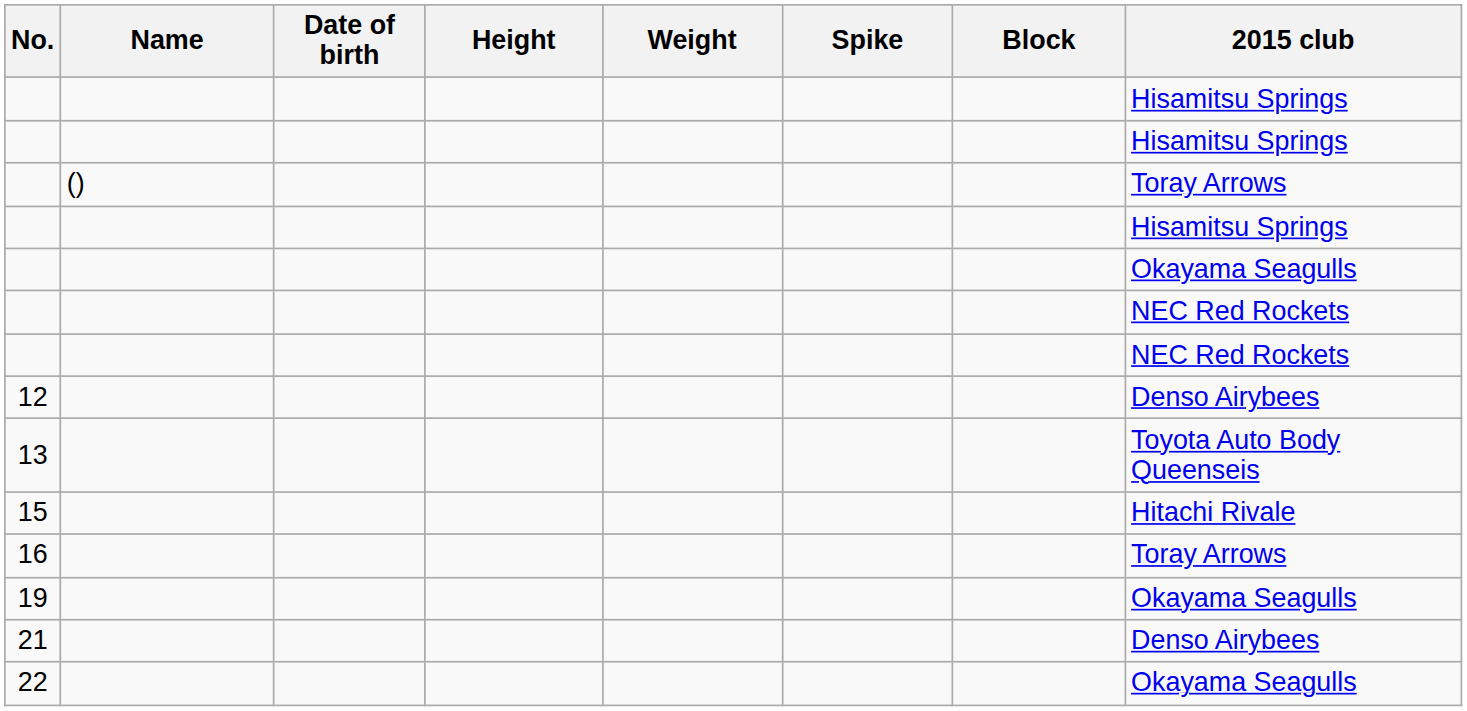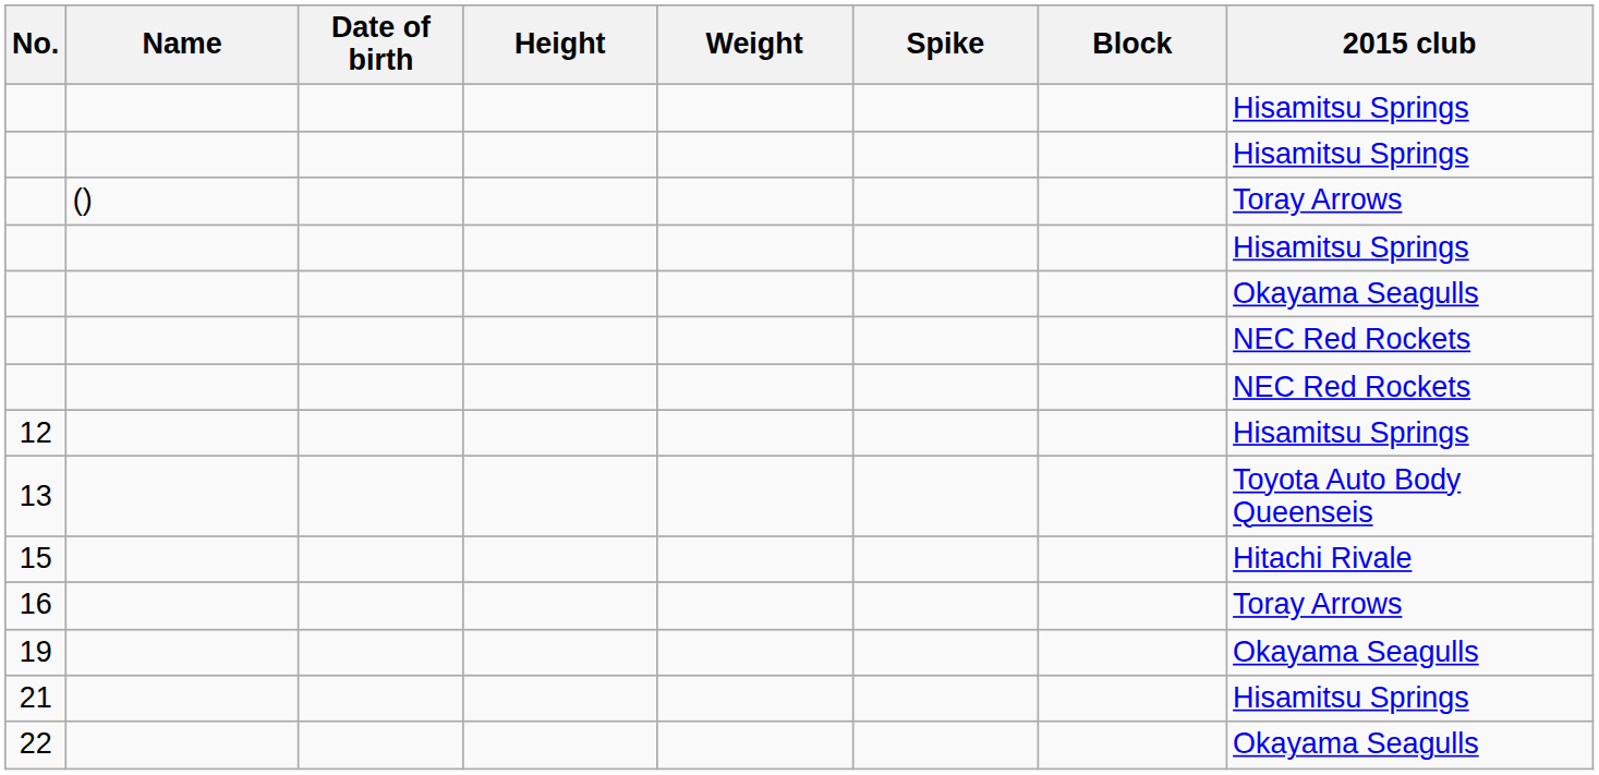12 | 2015 club: Denso Airybees -> Hisamitsu Springs
21 | 2015 club: Denso Airybees -> Hisamitsu Springs
